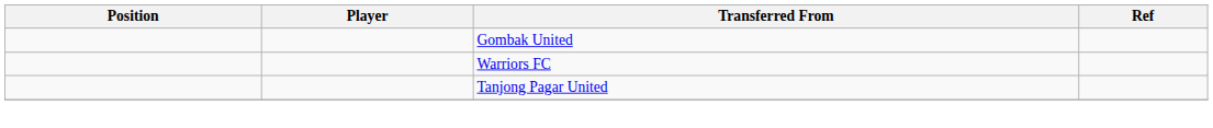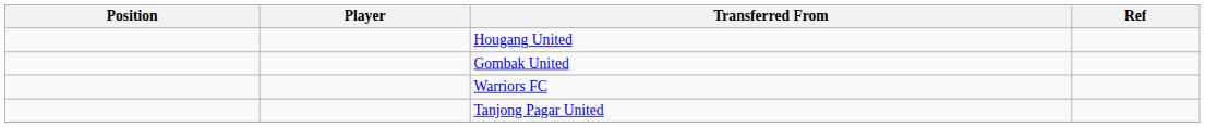+ row: Hougang United
